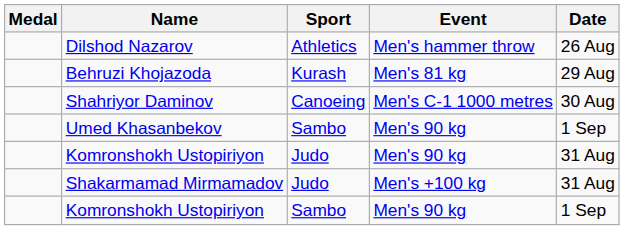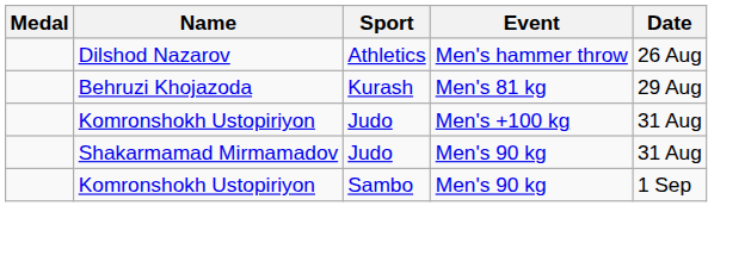- row: Shahriyor Daminov | Canoeing | Men's C-1 1000 metres | 30 Aug
- row: Umed Khasanbekov | Sambo | Men's 90 kg | 1 Sep
Komronshokh Ustopiriyon / Judo | Event: Men's 90 kg -> Men's +100 kg
Shakarmamad Mirmamadov | Event: Men's +100 kg -> Men's 90 kg
